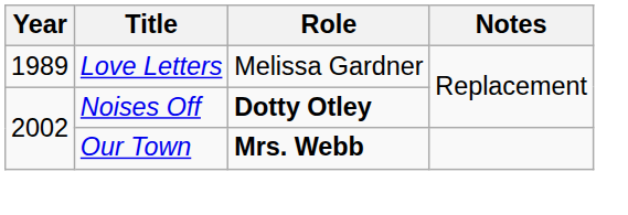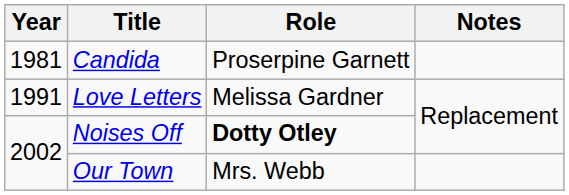+ row: 1981 | Candida | Proserpine Garnett
Love Letters | Year: 1989 -> 1991
Our Town | Role: bold -> normal
